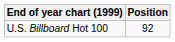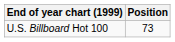U.S. Billboard Hot 100 | Position: 92 -> 73
